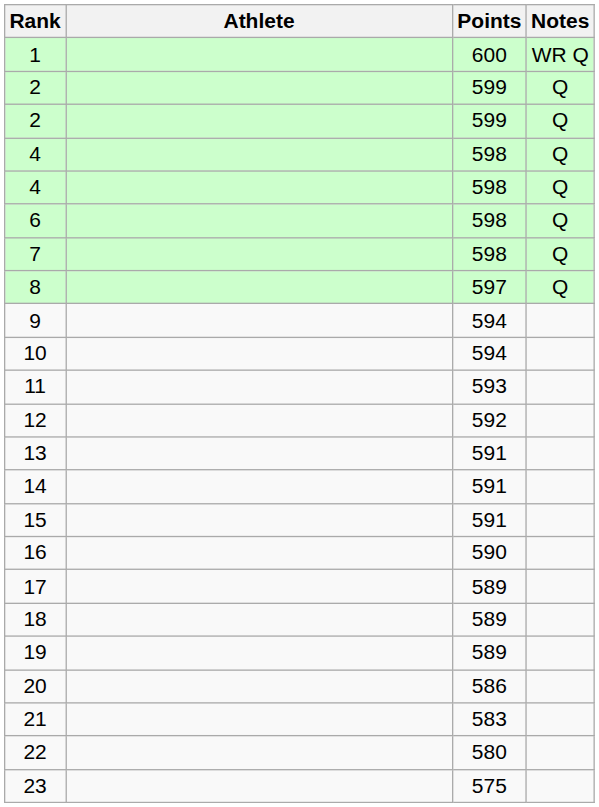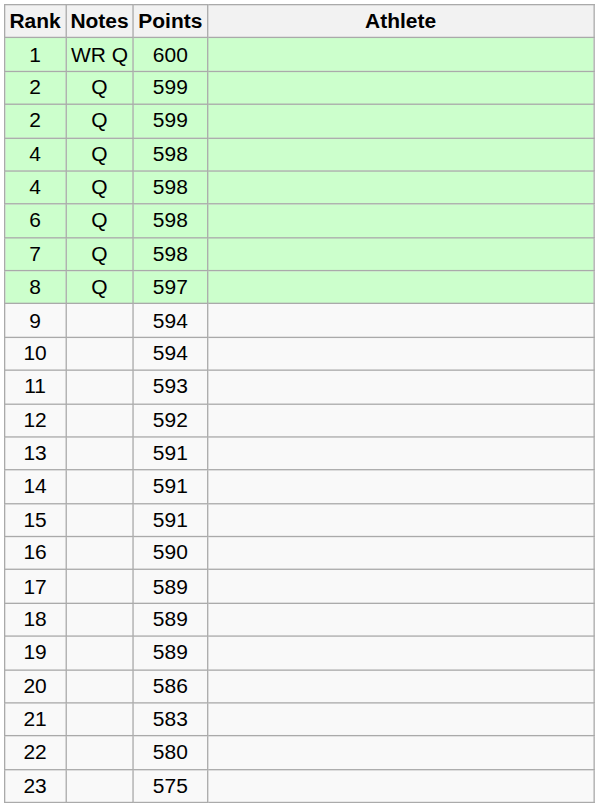columns swapped: Athlete <-> Notes
